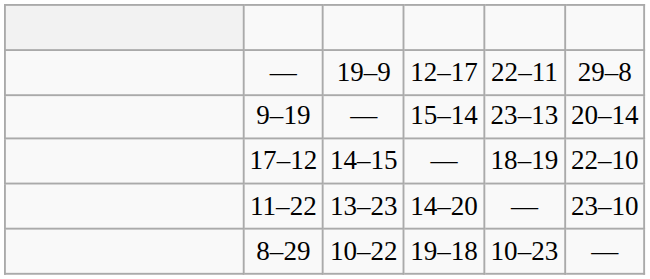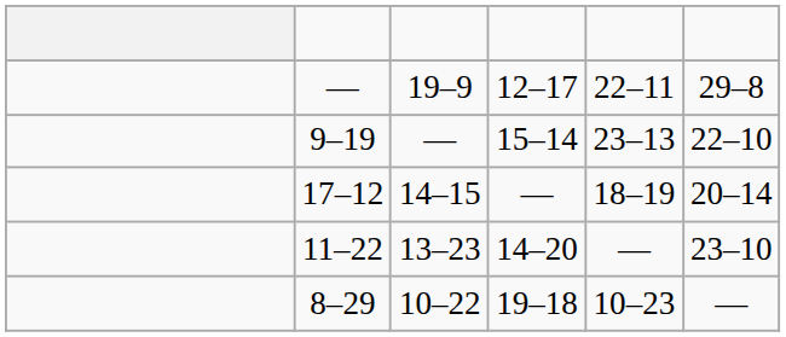9–19 | column 6: 20–14 -> 22–10
17–12 | column 6: 22–10 -> 20–14
